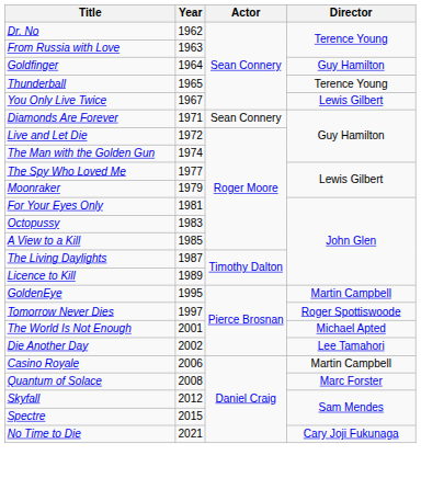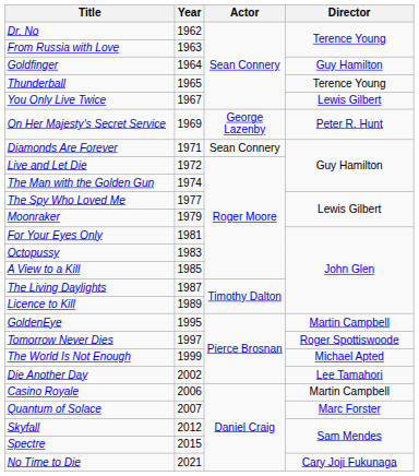+ row: On Her Majesty's Secret Service | 1969 | George Lazenby | Peter R. Hunt
The World Is Not Enough | Year: 2001 -> 1999
Quantum of Solace | Year: 2008 -> 2007
